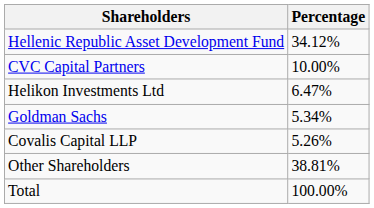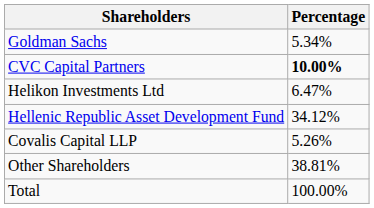rows swapped: Hellenic Republic Asset Development Fund <-> Goldman Sachs
CVC Capital Partners | Percentage: normal -> bold
